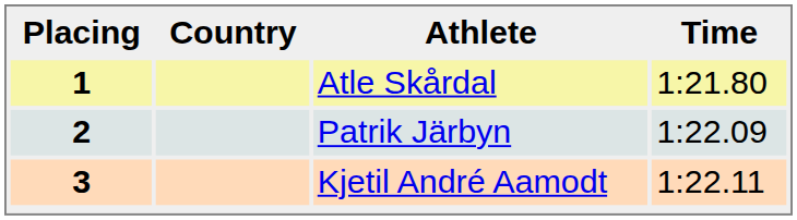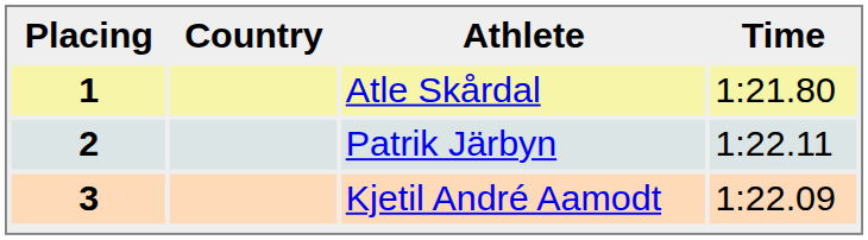2 | Time: 1:22.09 -> 1:22.11
3 | Time: 1:22.11 -> 1:22.09
